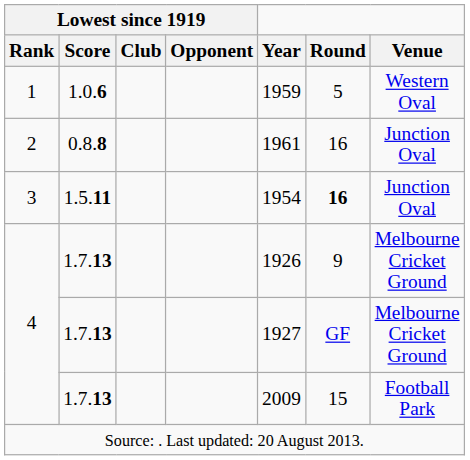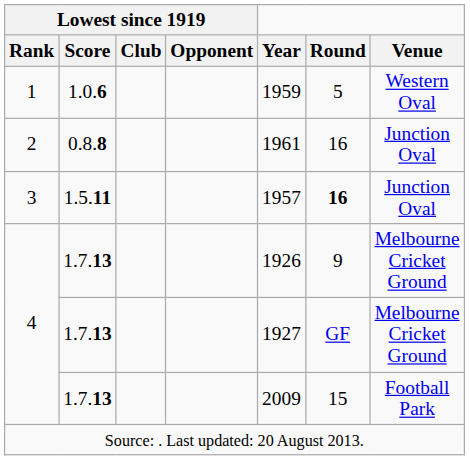3 | Year: 1954 -> 1957
